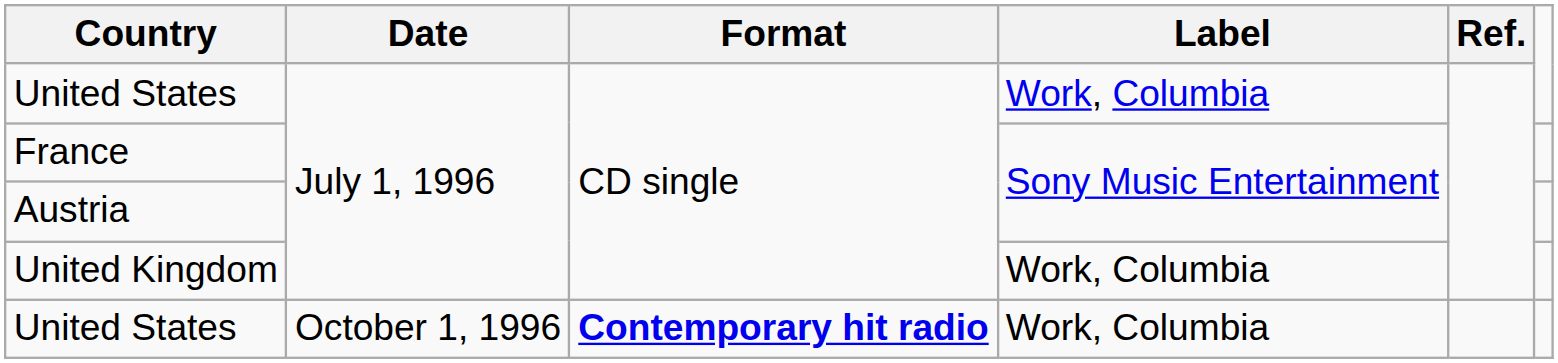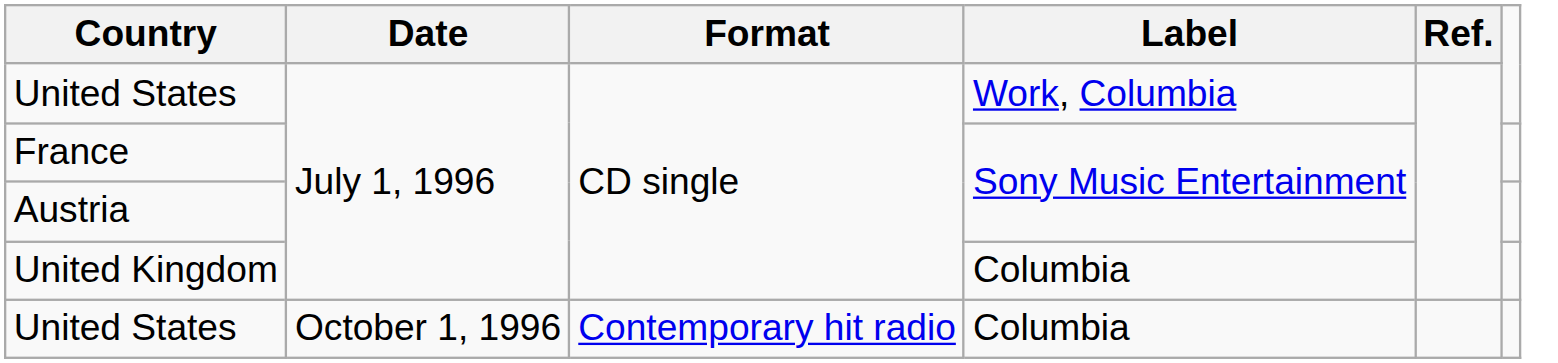United Kingdom | Label: Work, Columbia -> Columbia
United States / October 1, 1996 | Format: bold -> normal
United States / October 1, 1996 | Label: Work, Columbia -> Columbia
